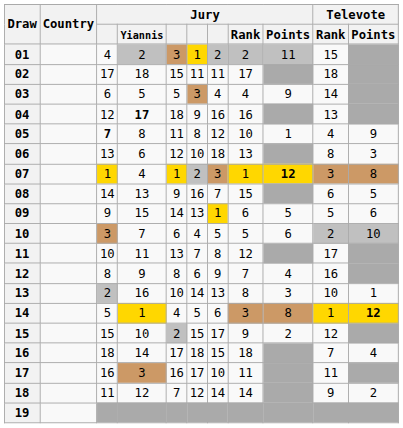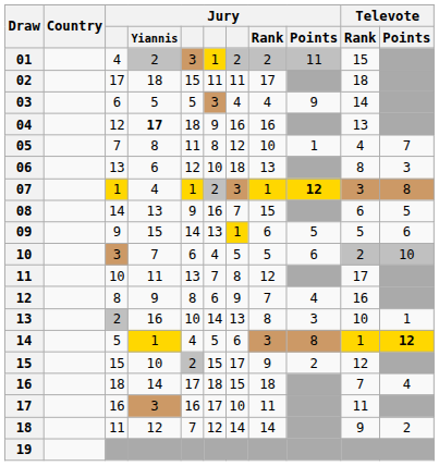05 | column 3: bold -> normal
05 | Televote / Points: 9 -> 7
